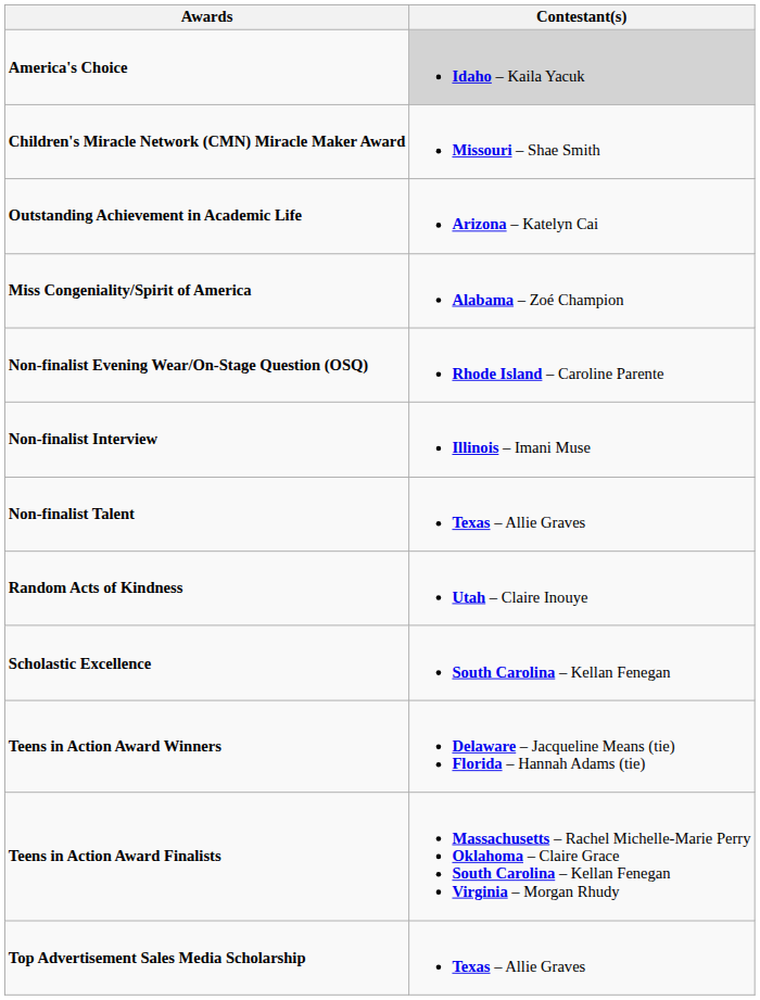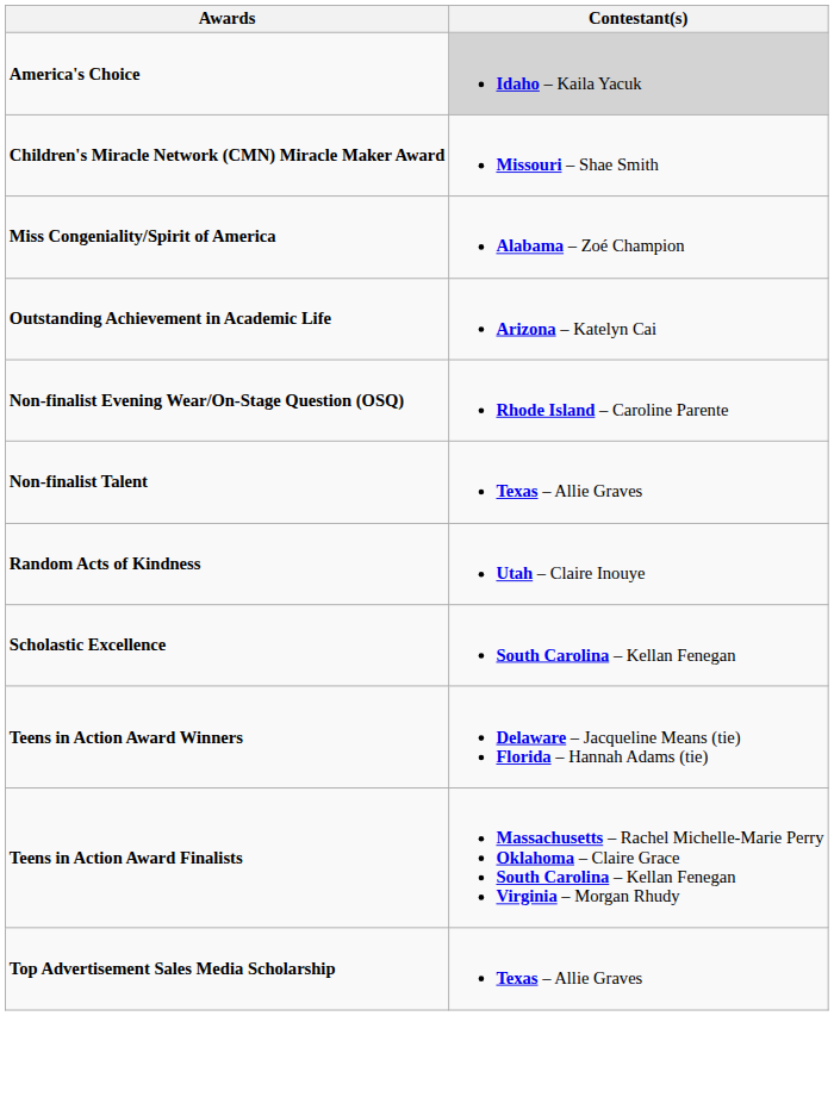rows swapped: Miss Congeniality/Spirit of America <-> Outstanding Achievement in Academic Life
- row: Non-finalist Interview | Illinois – Imani Muse
